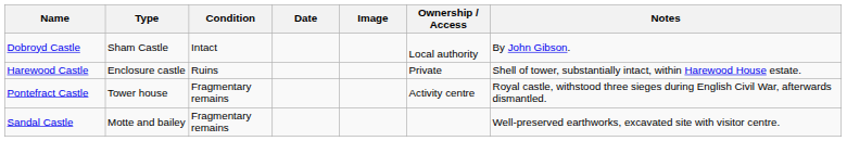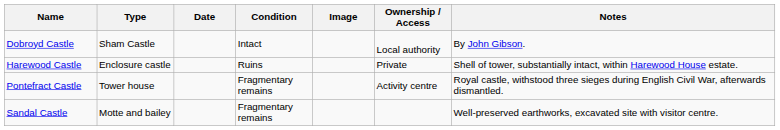columns swapped: Date <-> Condition
